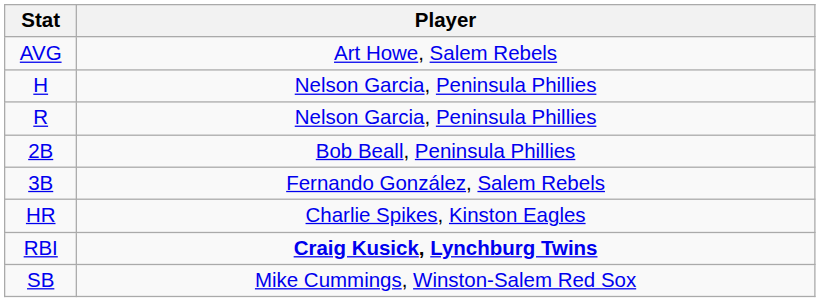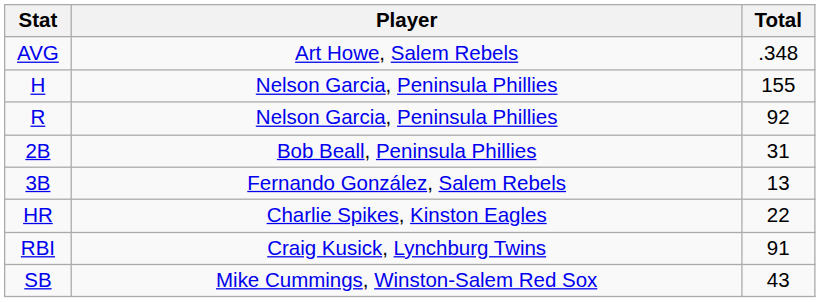+ column: Total | .348 | 155 | 92 | 31 | 13 | 22 | 91 | 43
RBI | Player: bold -> normal
